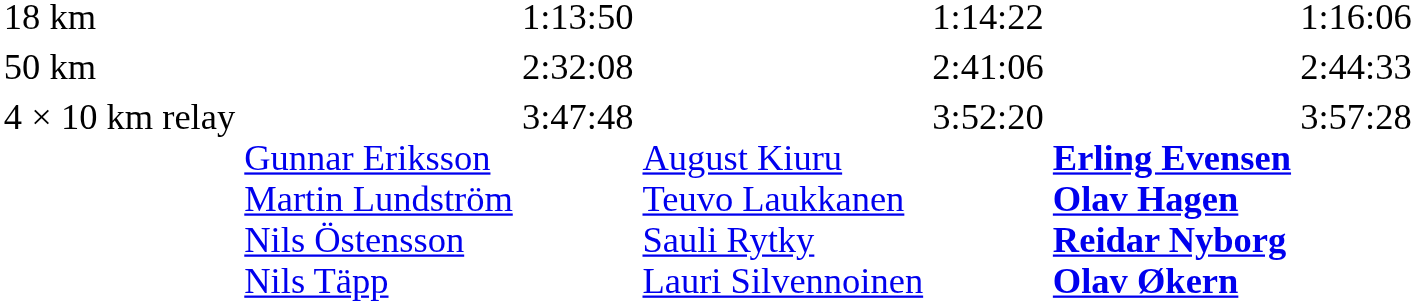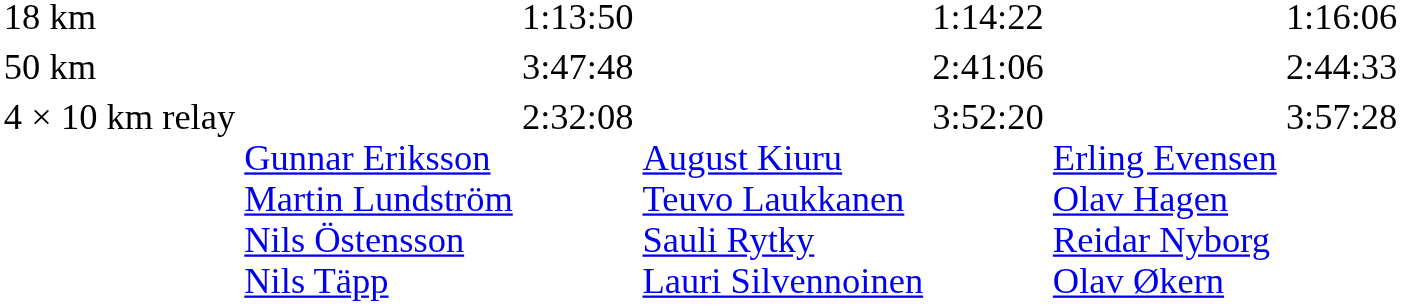50 km | column 3: 2:32:08 -> 3:47:48
4 × 10 km relay | column 3: 3:47:48 -> 2:32:08
4 × 10 km relay | column 6: bold -> normal
